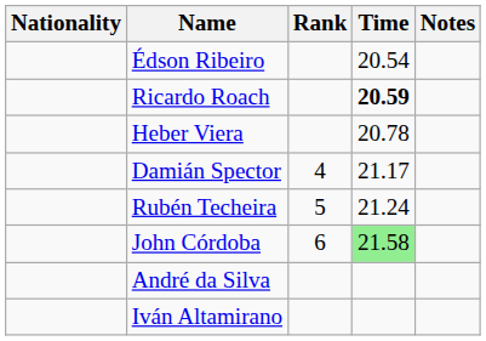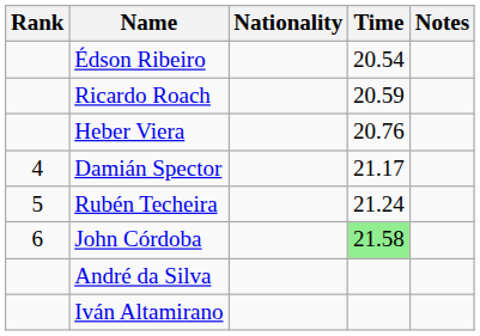columns swapped: Rank <-> Nationality
Ricardo Roach | Time: bold -> normal
Heber Viera | Time: 20.78 -> 20.76
